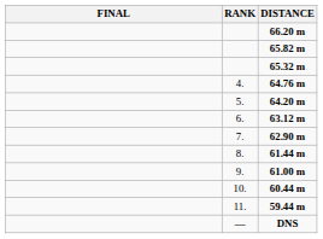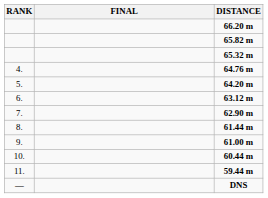columns swapped: RANK <-> FINAL
